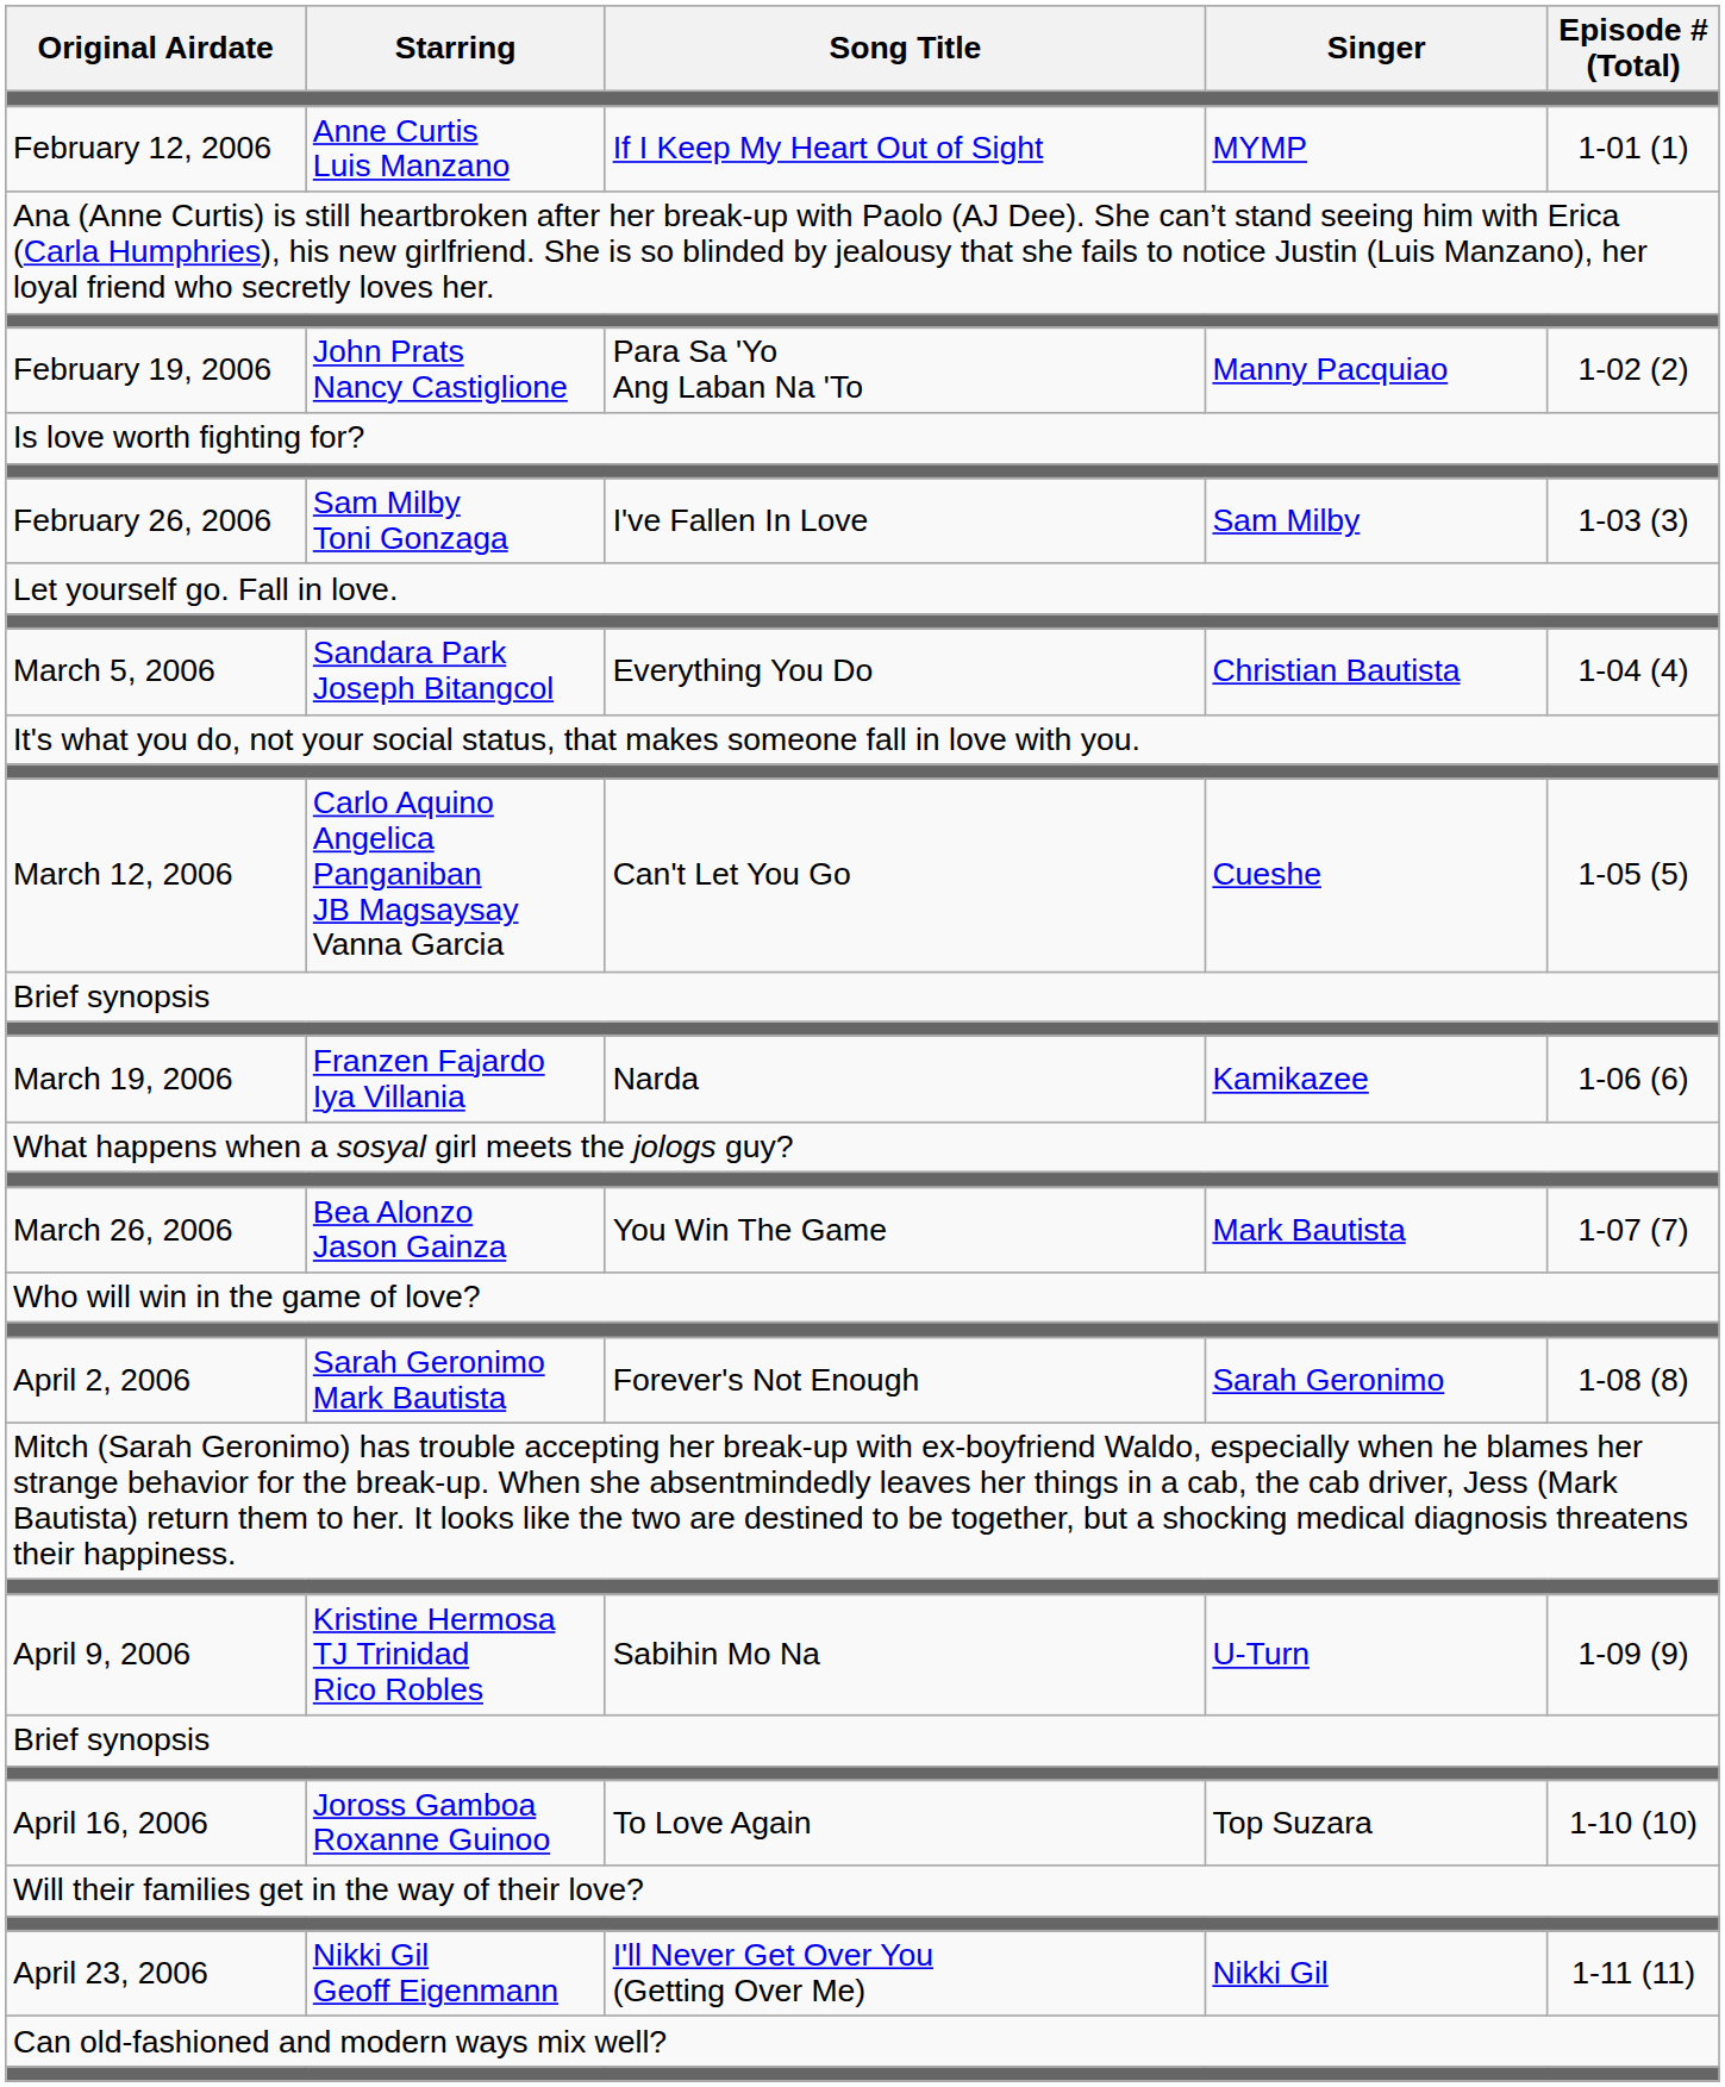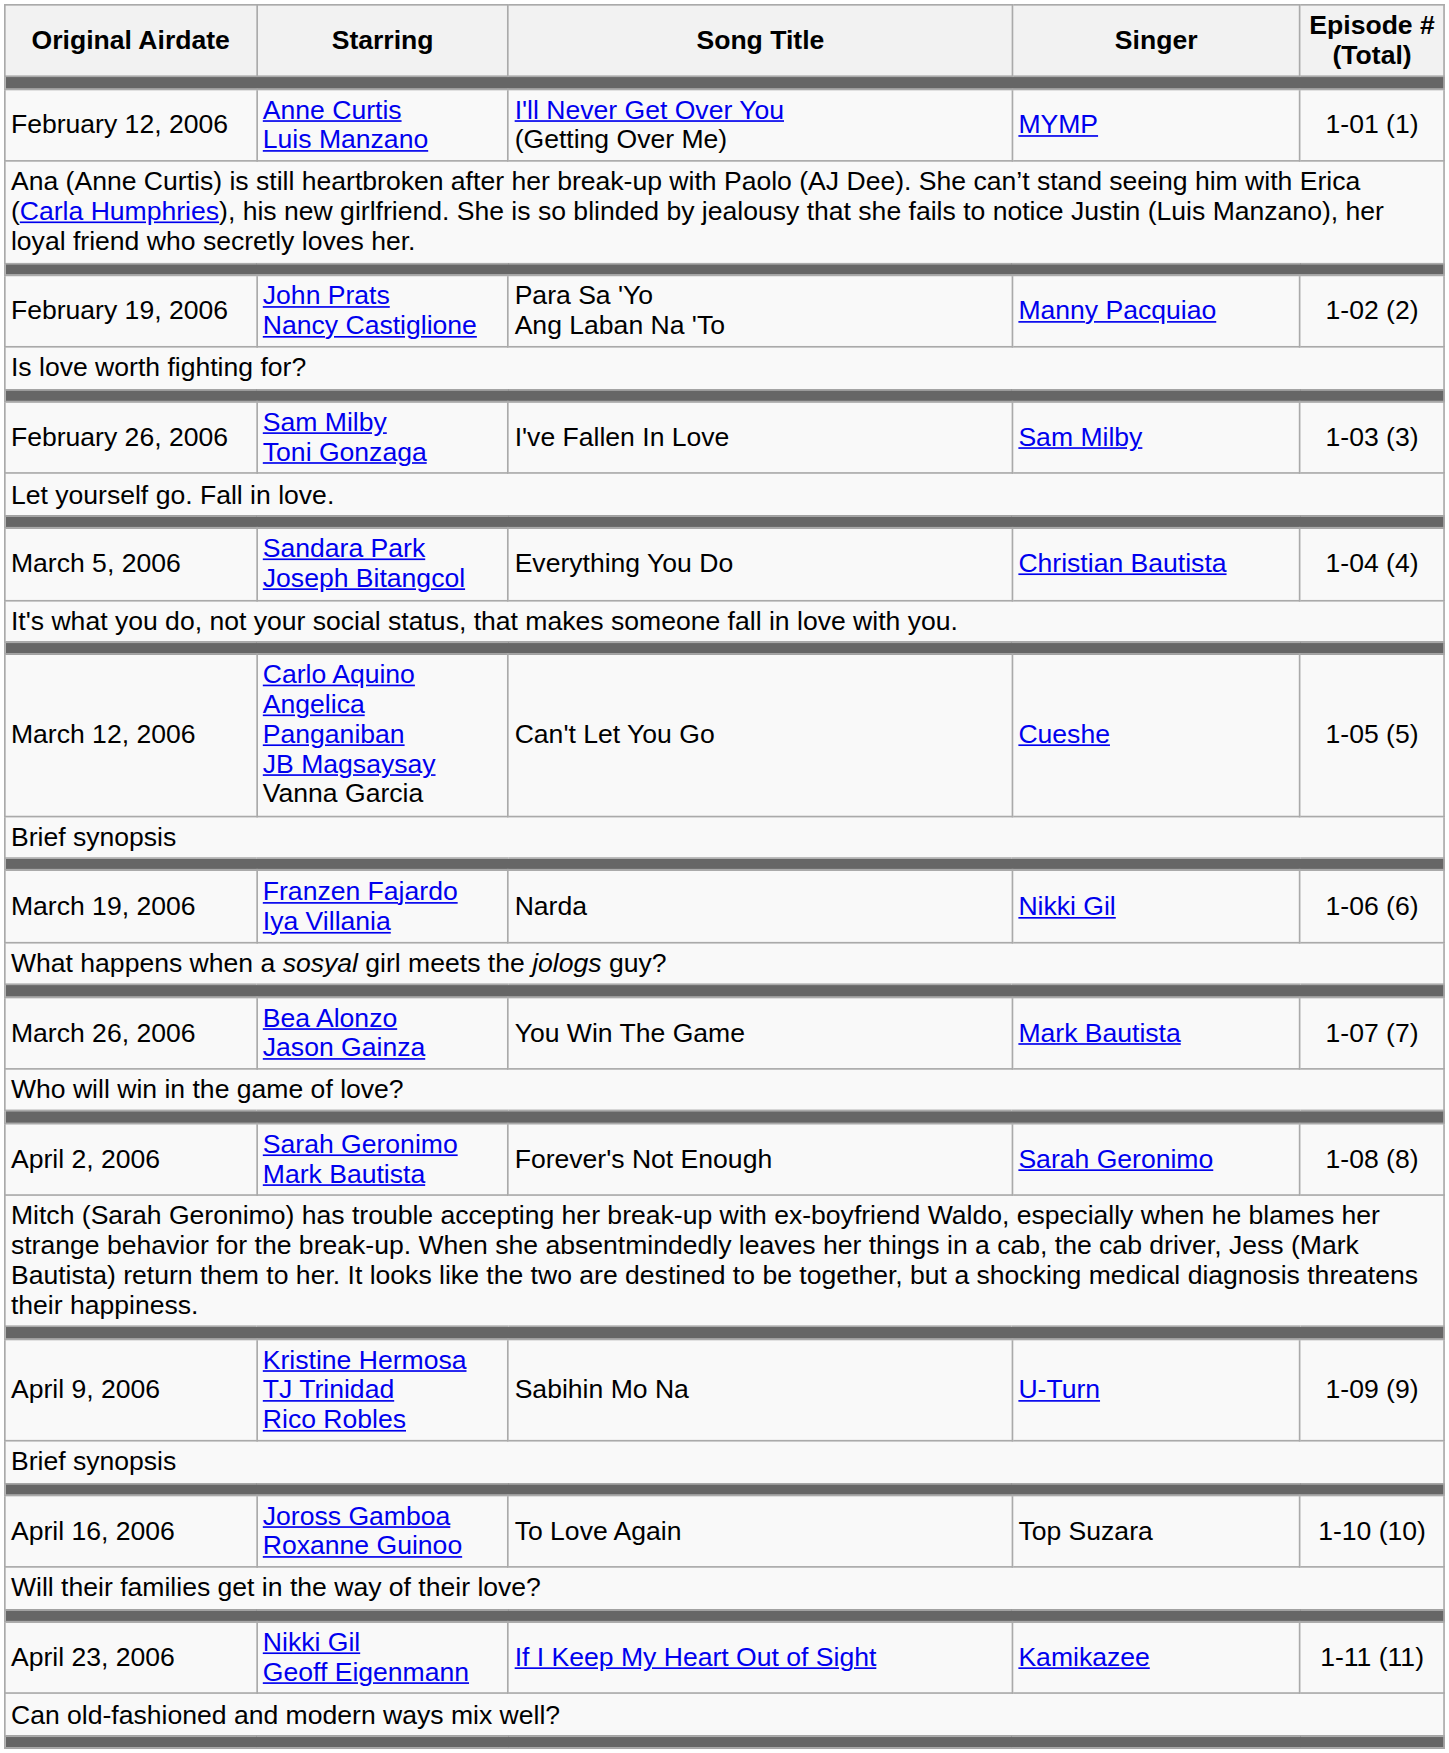February 12, 2006 | Song Title: If I Keep My Heart Out of Sight -> I'll Never Get Over You (Getting Over Me)
March 19, 2006 | Singer: Kamikazee -> Nikki Gil
April 23, 2006 | Song Title: I'll Never Get Over You (Getting Over Me) -> If I Keep My Heart Out of Sight
April 23, 2006 | Singer: Nikki Gil -> Kamikazee
